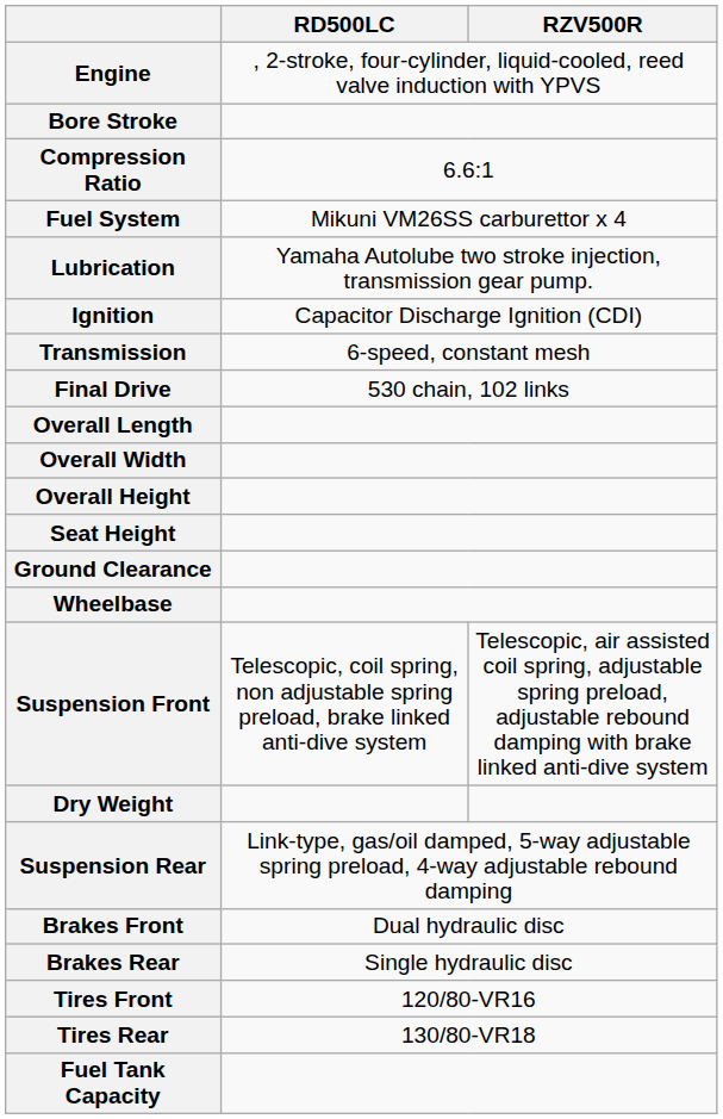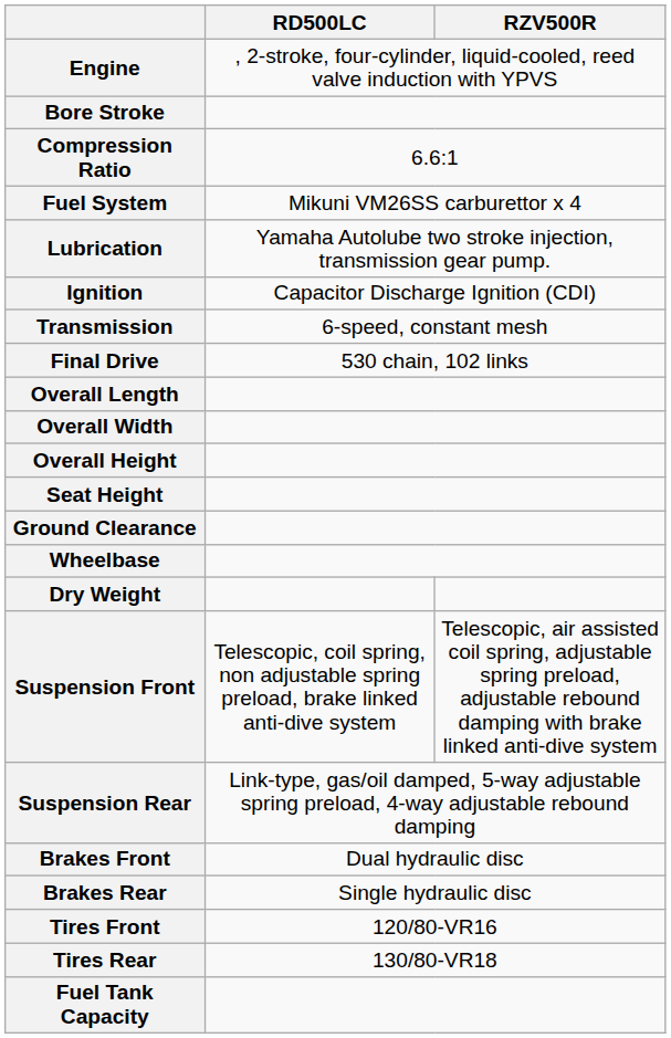rows swapped: Dry Weight <-> Suspension Front
